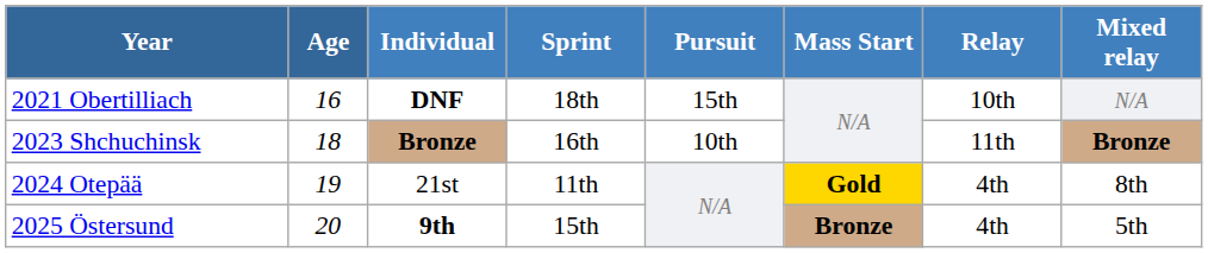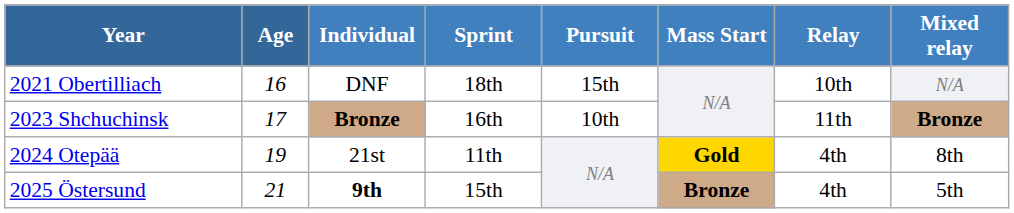2021 Obertilliach | Individual: bold -> normal
2023 Shchuchinsk | Age: 18 -> 17
2025 Östersund | Age: 20 -> 21
